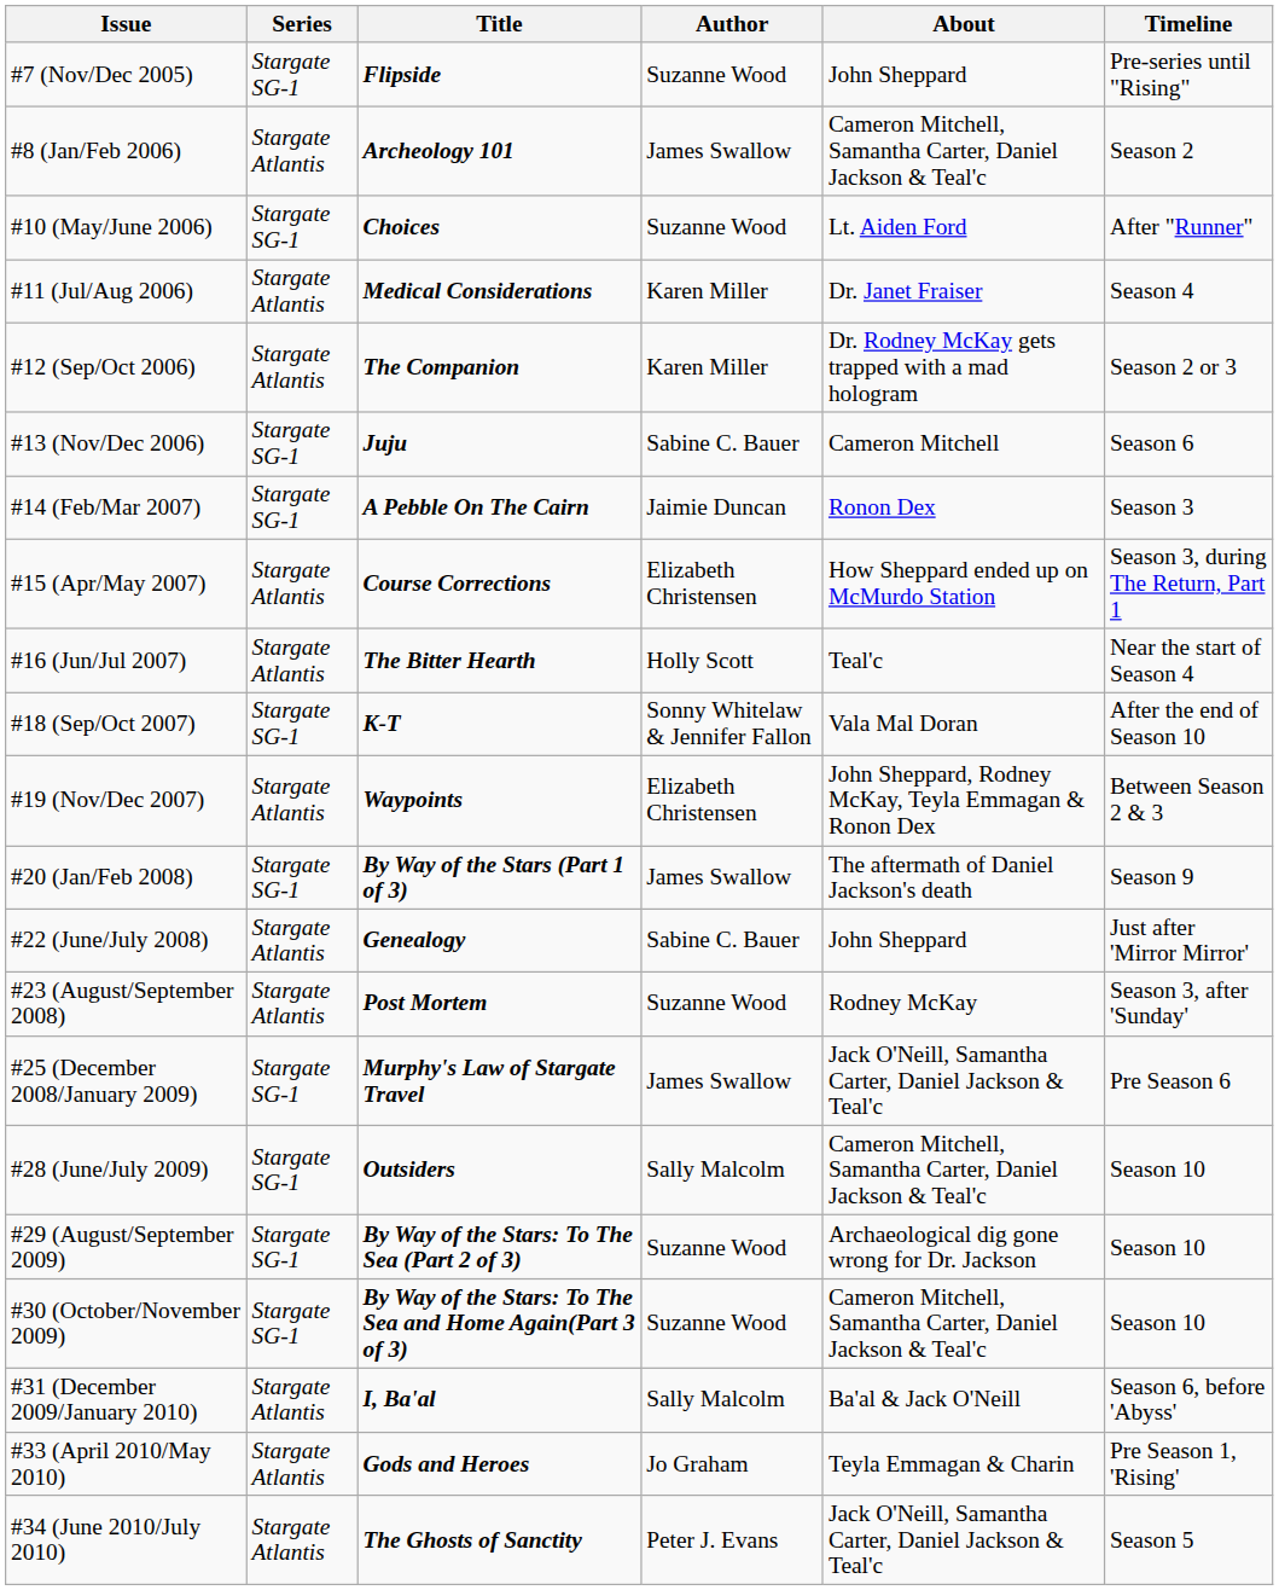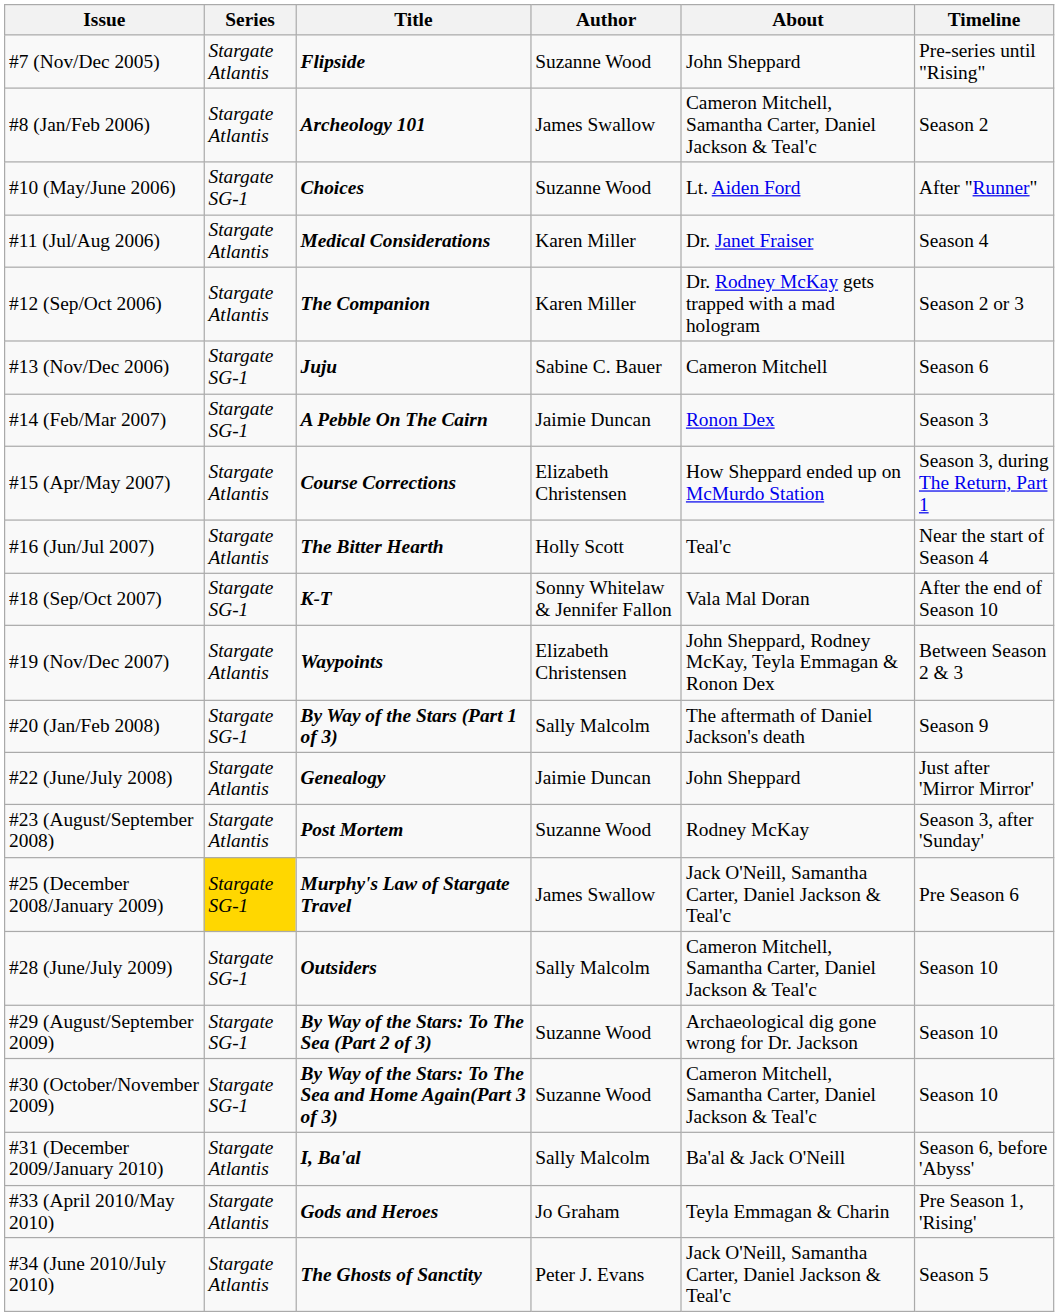#7 (Nov/Dec 2005) | Series: Stargate SG-1 -> Stargate Atlantis
#20 (Jan/Feb 2008) | Author: James Swallow -> Sally Malcolm
#22 (June/July 2008) | Author: Sabine C. Bauer -> Jaimie Duncan
#25 (December 2008/January 2009) | Series: no background -> gold background
